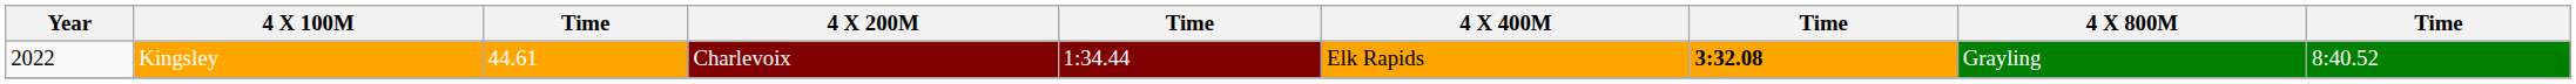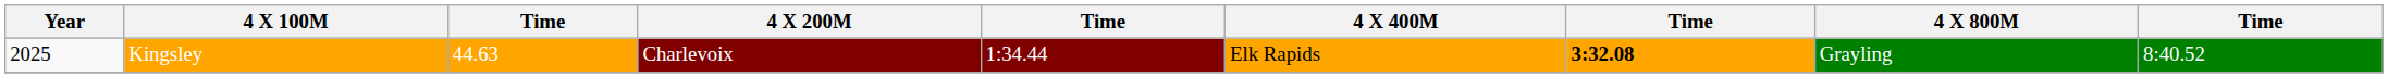Kingsley | Year: 2022 -> 2025
Kingsley | column 3: 44.61 -> 44.63
